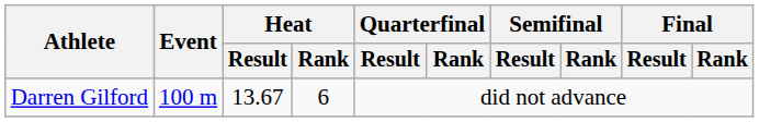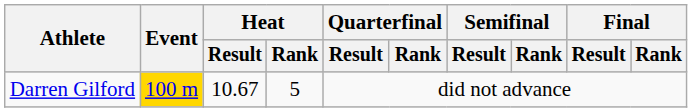Darren Gilford | Event: no background -> gold background
Darren Gilford | Heat / Result: 13.67 -> 10.67
Darren Gilford | Heat / Rank: 6 -> 5
